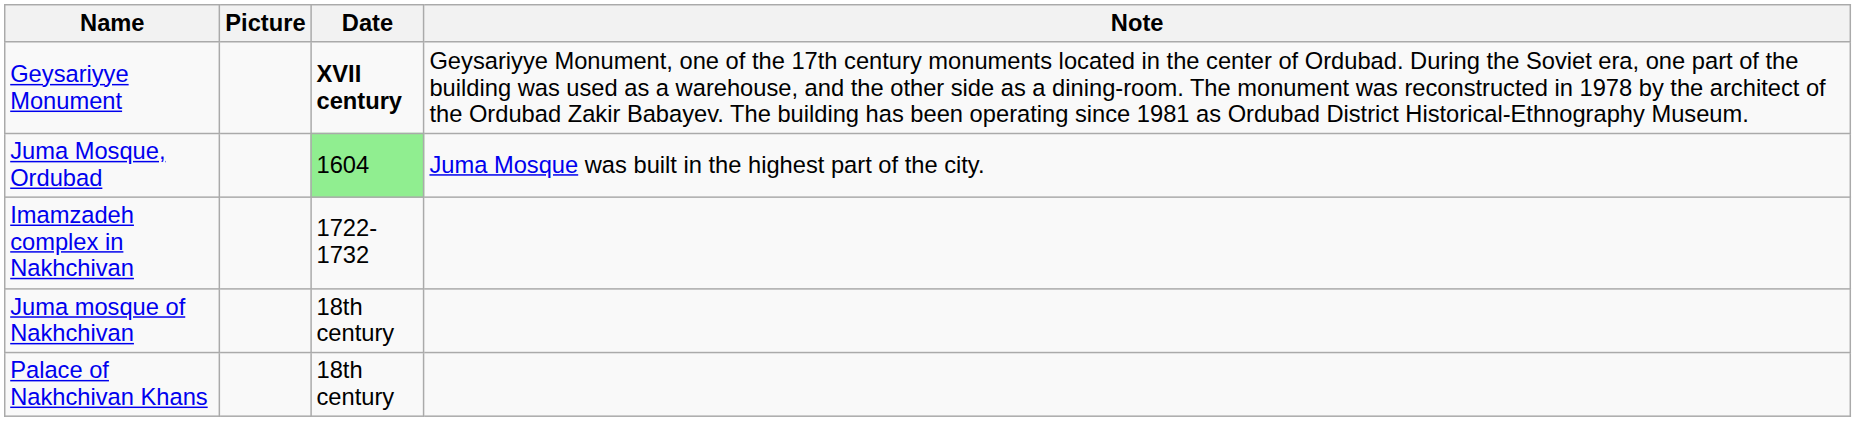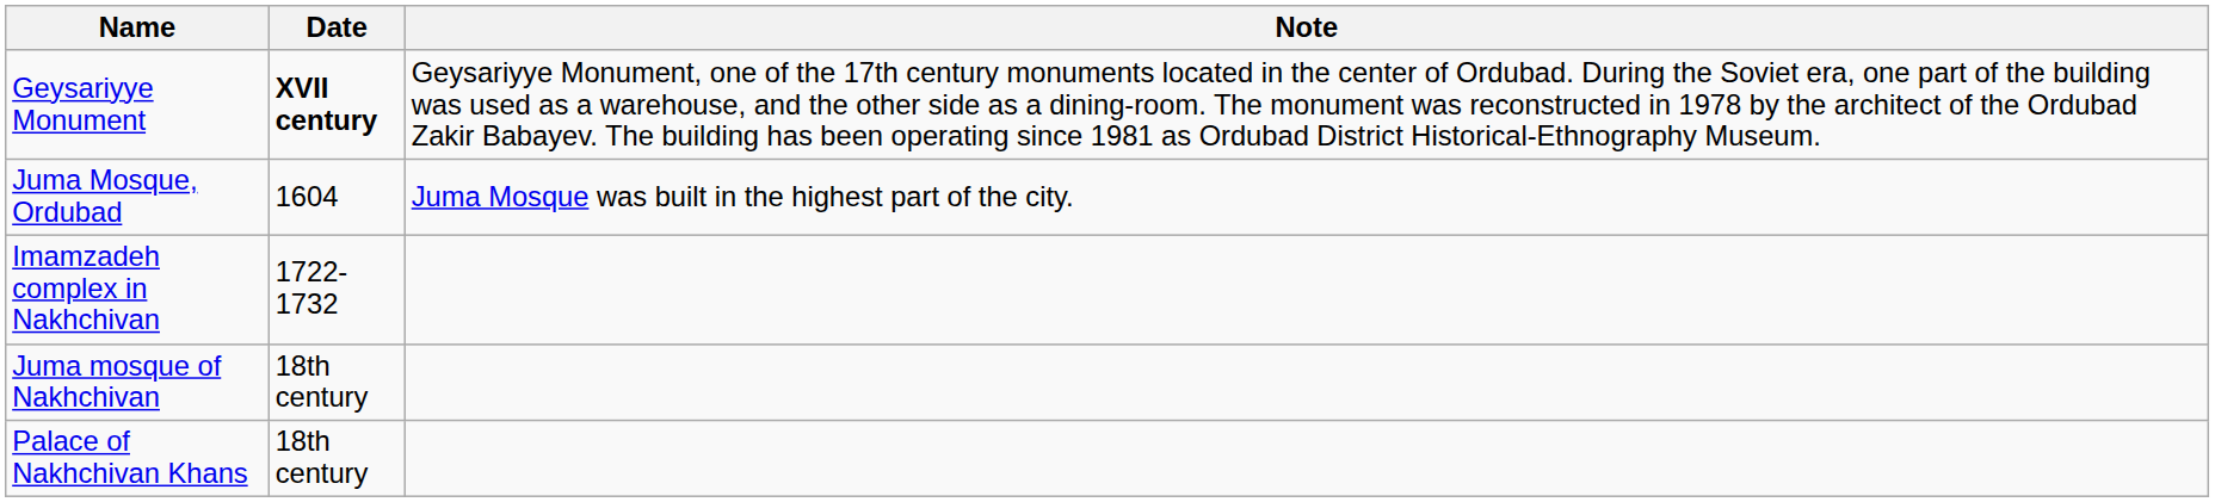- column: Picture
Juma Mosque, Ordubad | Date: lightgreen background -> no background
